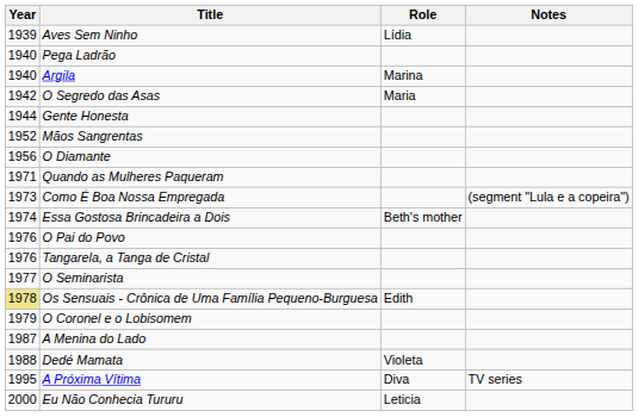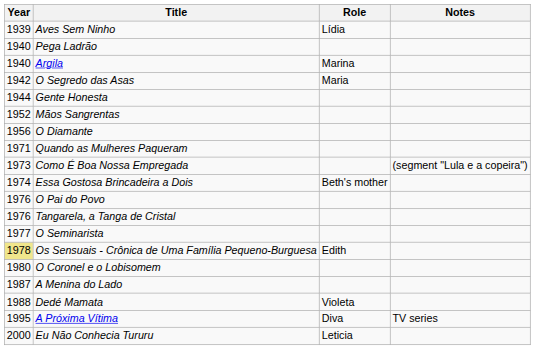O Coronel e o Lobisomem | Year: 1979 -> 1980
